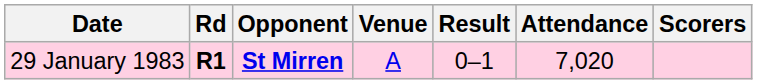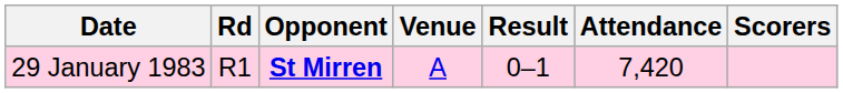29 January 1983 | Rd: bold -> normal
29 January 1983 | Attendance: 7,020 -> 7,420
